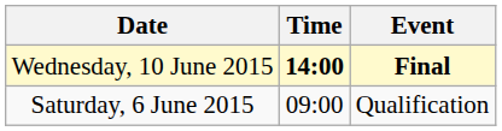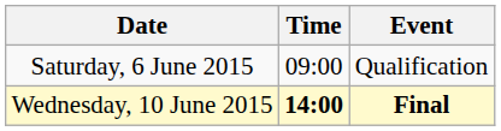rows swapped: Saturday, 6 June 2015 <-> Wednesday, 10 June 2015
